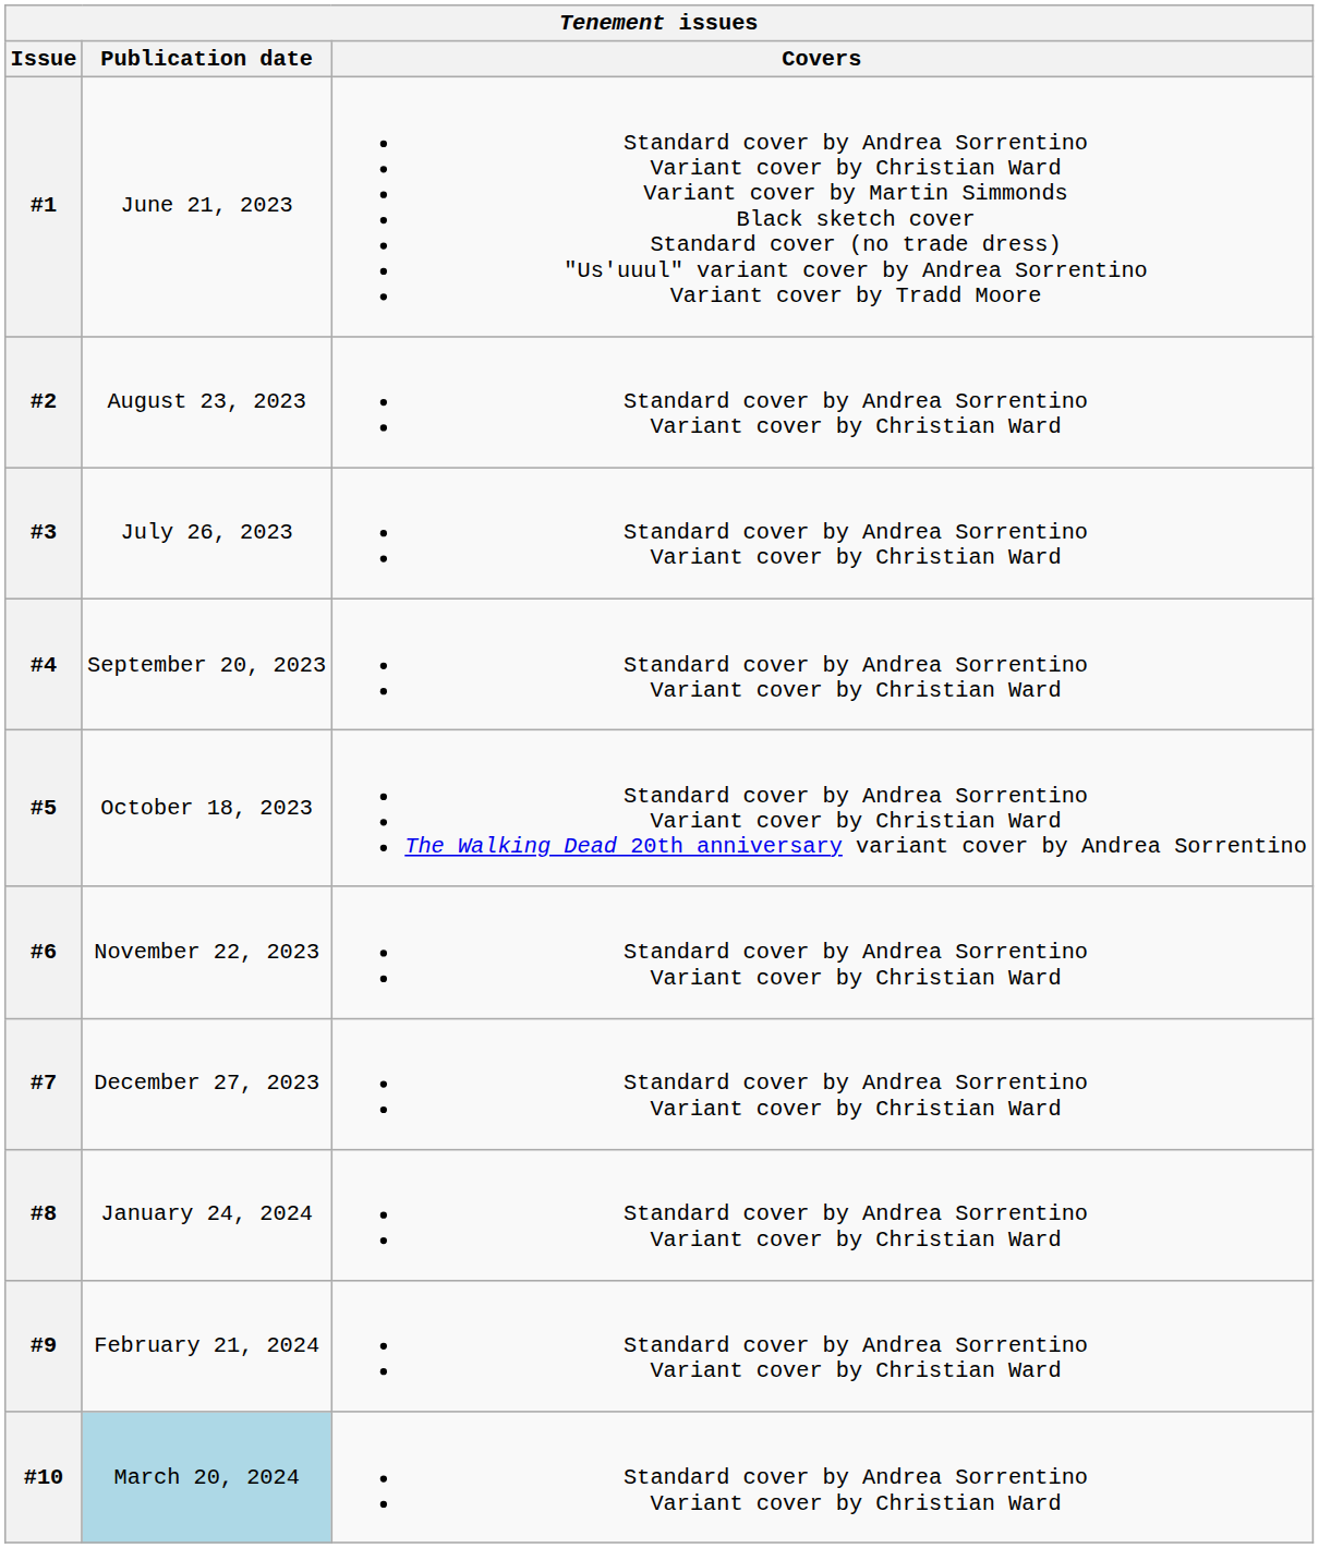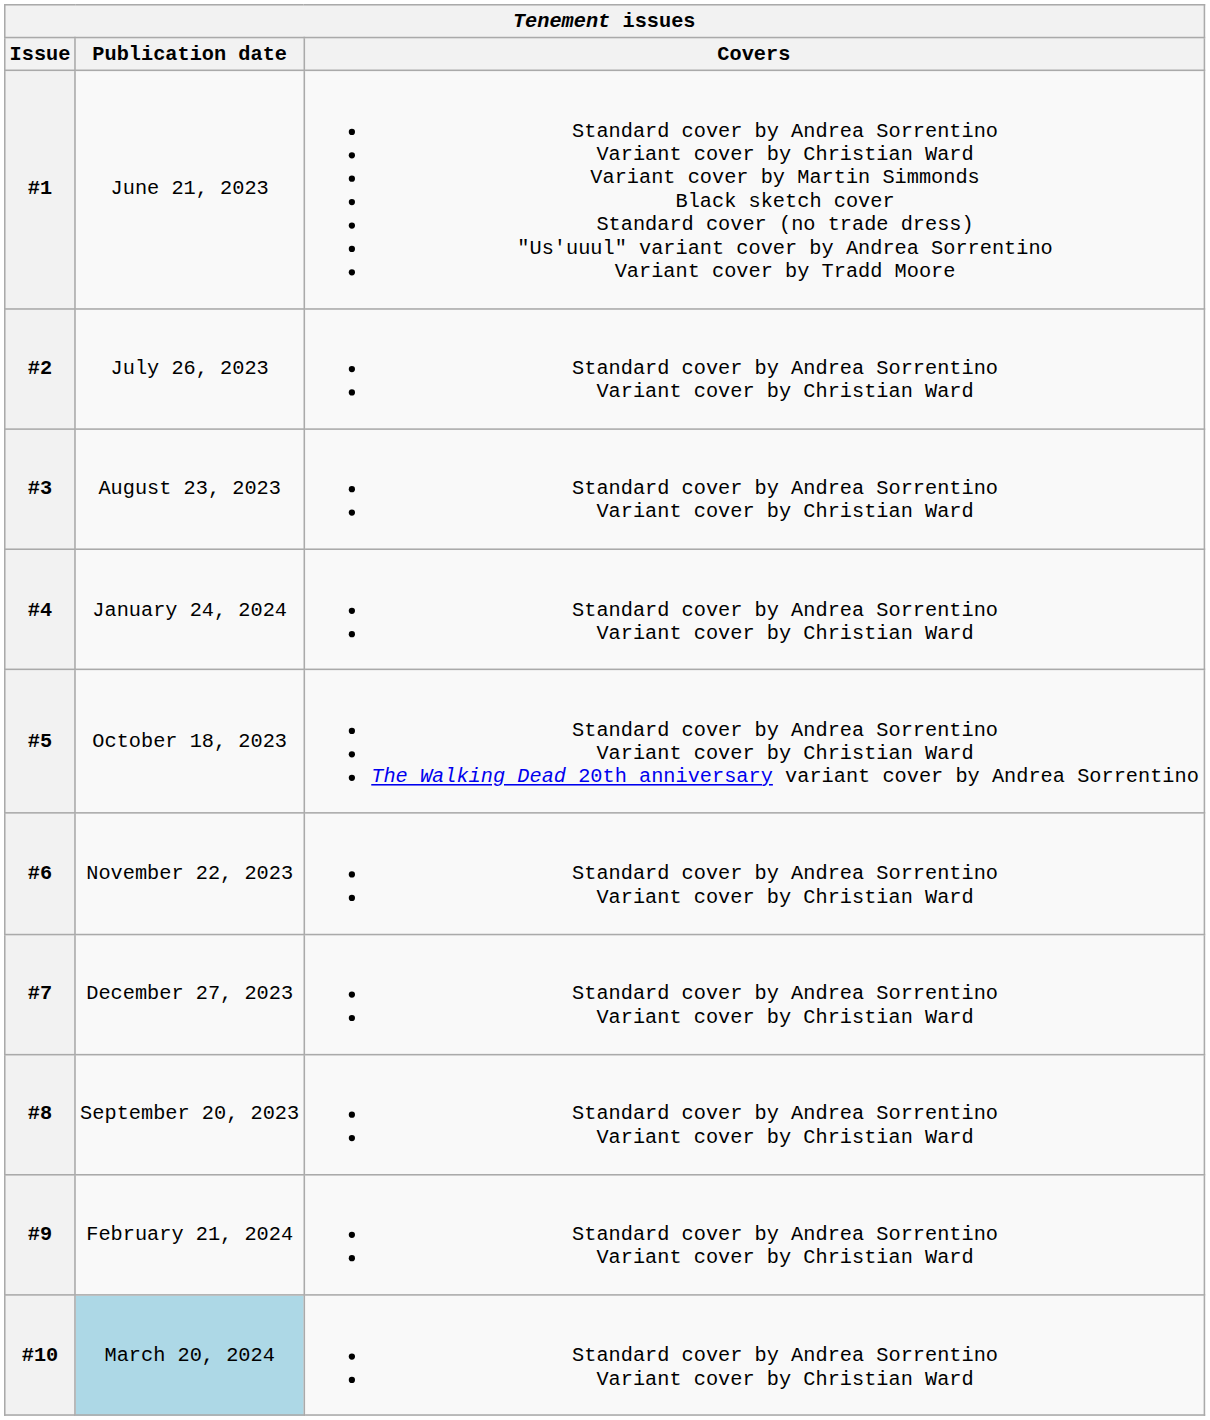#2 | Publication date: August 23, 2023 -> July 26, 2023
#3 | Publication date: July 26, 2023 -> August 23, 2023
#4 | Publication date: September 20, 2023 -> January 24, 2024
#8 | Publication date: January 24, 2024 -> September 20, 2023
